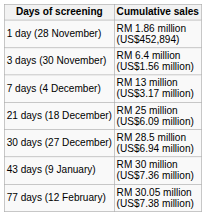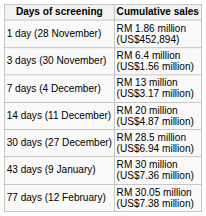+ row: 14 days (11 December) | RM 20 million (US$4.87 million)
- row: 21 days (18 December) | RM 25 million (US$6.09 million)
